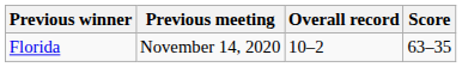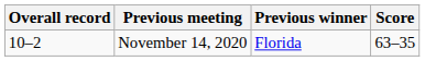columns swapped: Overall record <-> Previous winner
